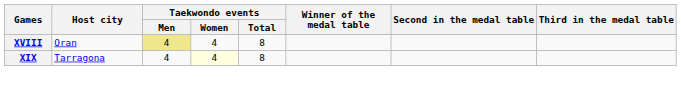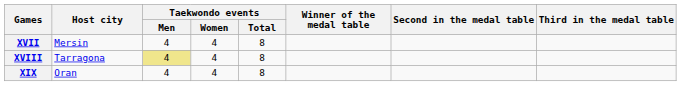+ row: XVII | Mersin | 4 | 4 | 8
XVIII | Host city: Oran -> Tarragona
XIX | Host city: Tarragona -> Oran
XIX | Taekwondo events / Women: lightyellow background -> no background
